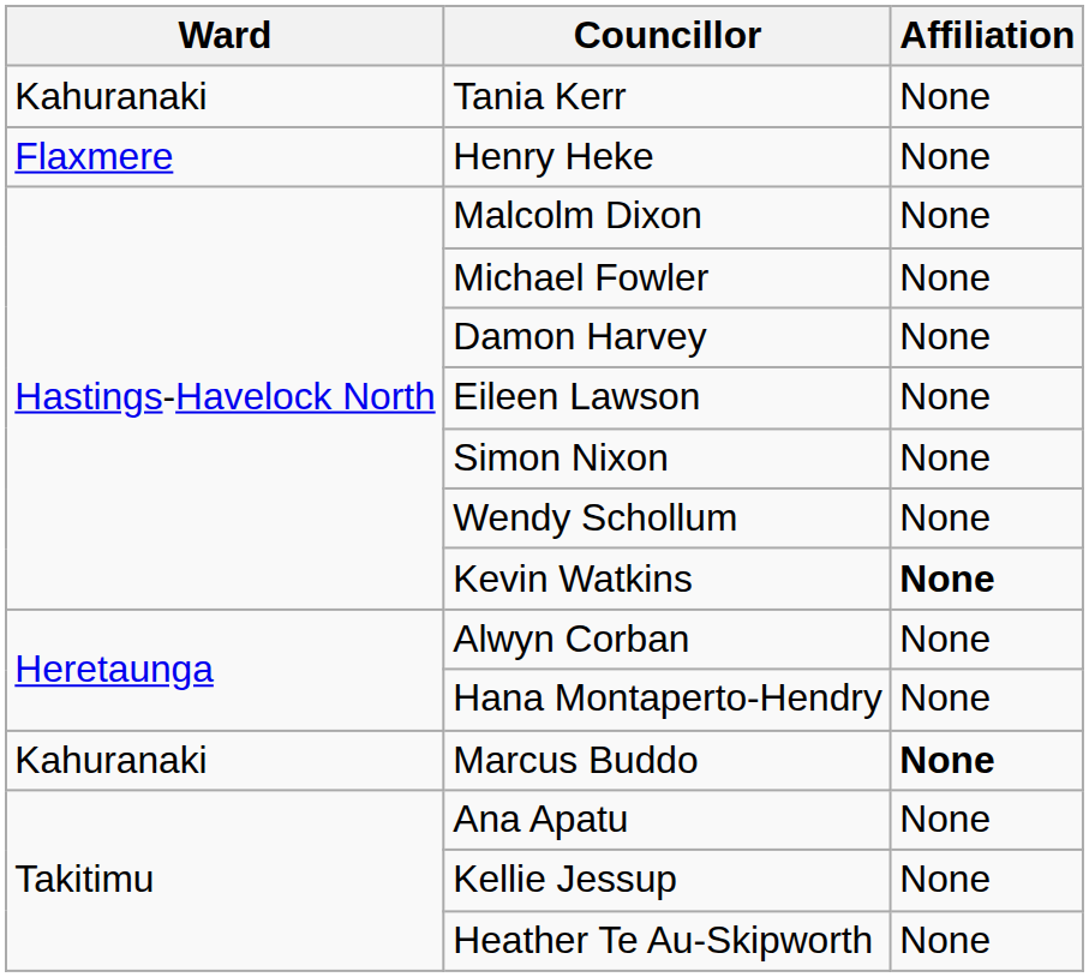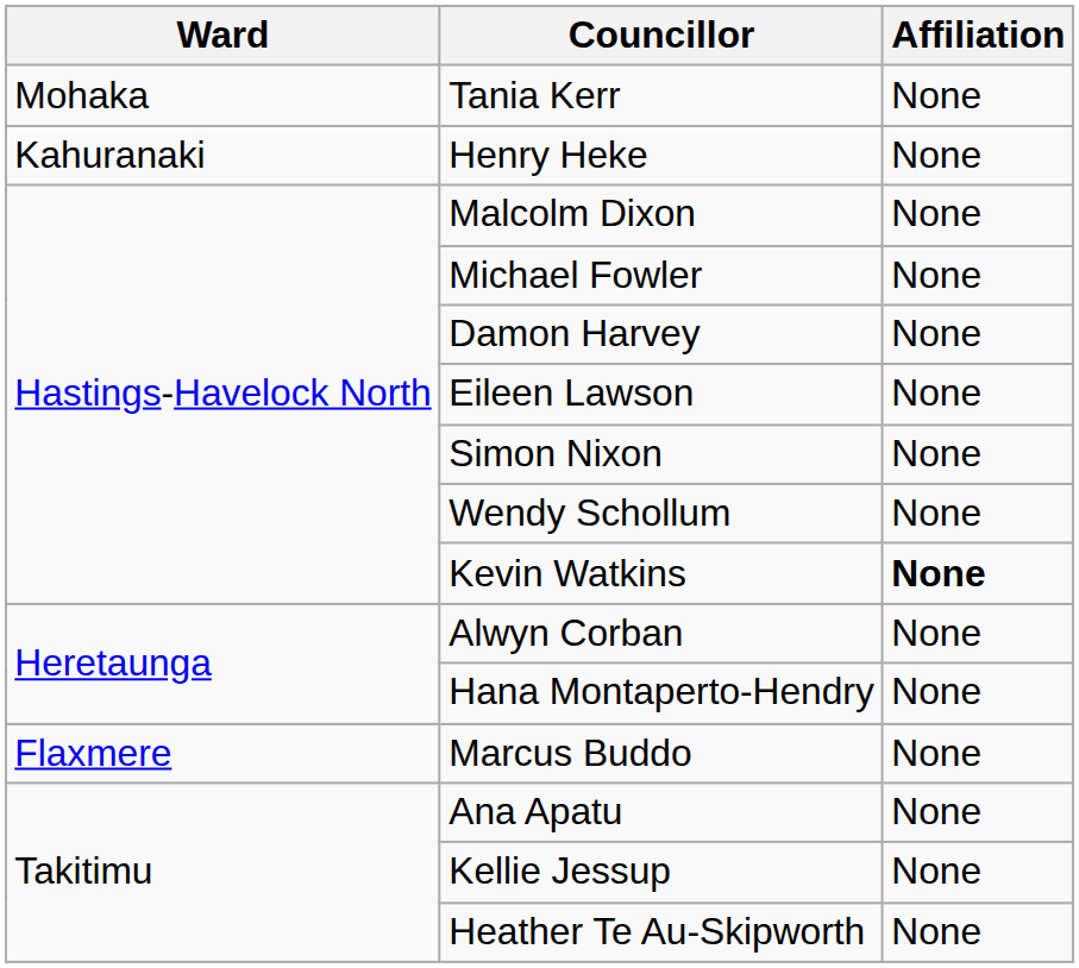Tania Kerr | Ward: Kahuranaki -> Mohaka
Henry Heke | Ward: Flaxmere -> Kahuranaki
Marcus Buddo | Ward: Kahuranaki -> Flaxmere
Marcus Buddo | Affiliation: bold -> normal
